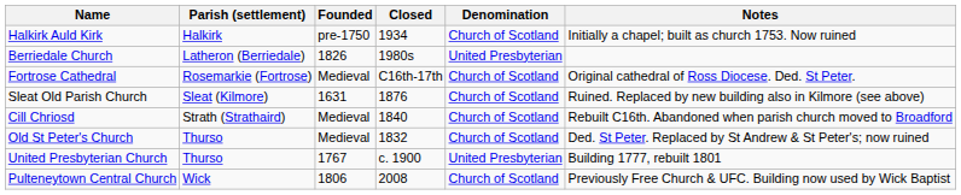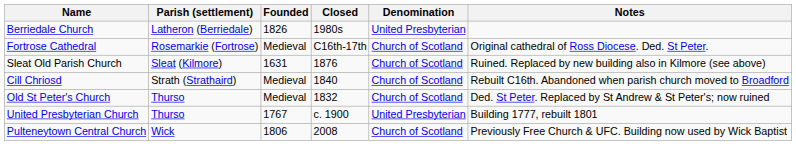- row: Halkirk Auld Kirk | Halkirk | pre-1750 | 1934 | Church of Scotland | Initially a chapel; built as church 1753. Now ruined
